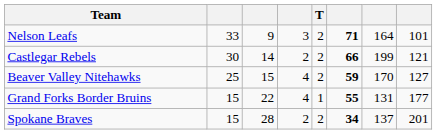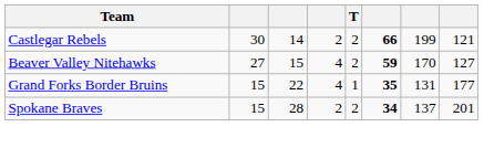- row: Nelson Leafs | 33 | 9 | 3 | 2 | 71 | 164 | 101
Beaver Valley Nitehawks | column 2: 25 -> 27
Grand Forks Border Bruins | column 6: 55 -> 35
